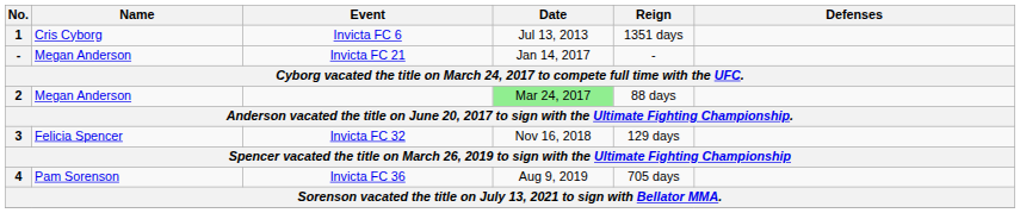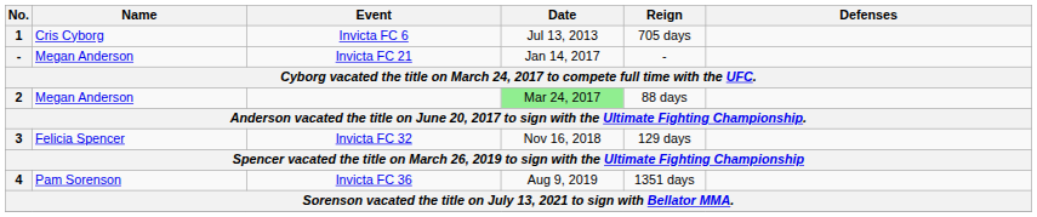1 | Reign: 1351 days -> 705 days
4 | Reign: 705 days -> 1351 days
